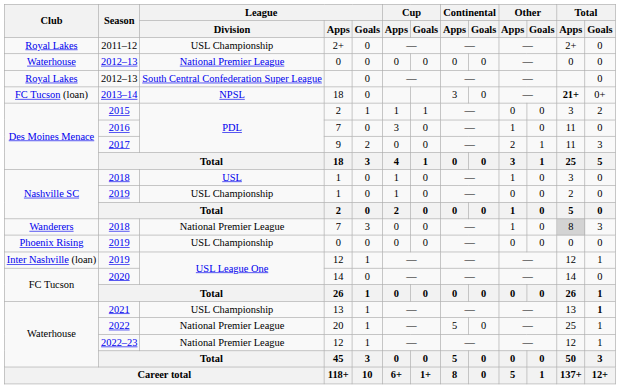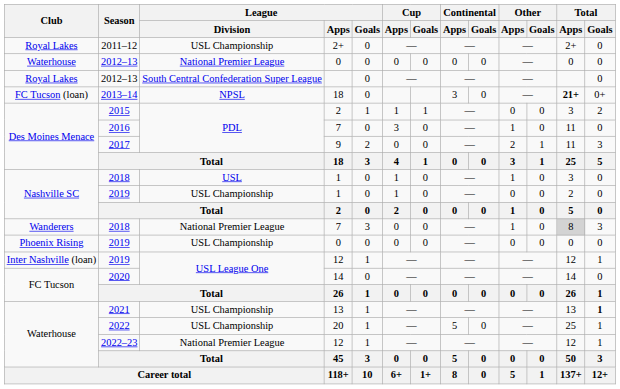2022 | League / Division: National Premier League -> USL Championship
